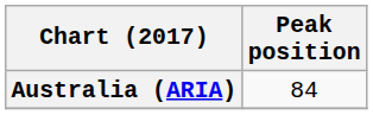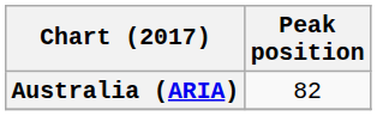Australia (ARIA) | Peak position: 84 -> 82
